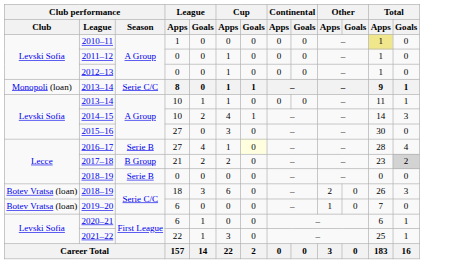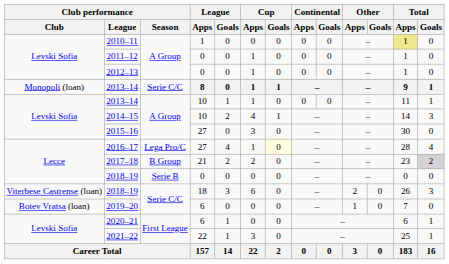2016–17 | Club performance / Season: Serie B -> Lega Pro/C
2018–19 / 18 | Club performance / Club: Botev Vratsa (loan) -> Viterbese Castrense (loan)
